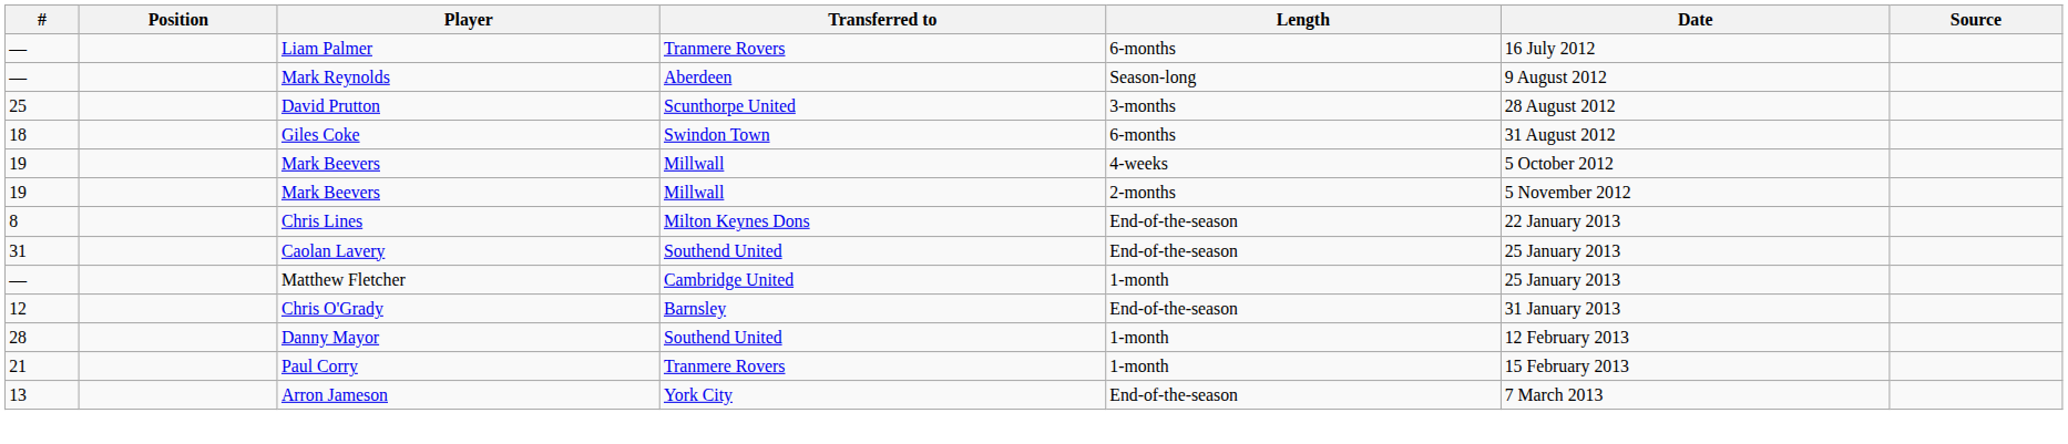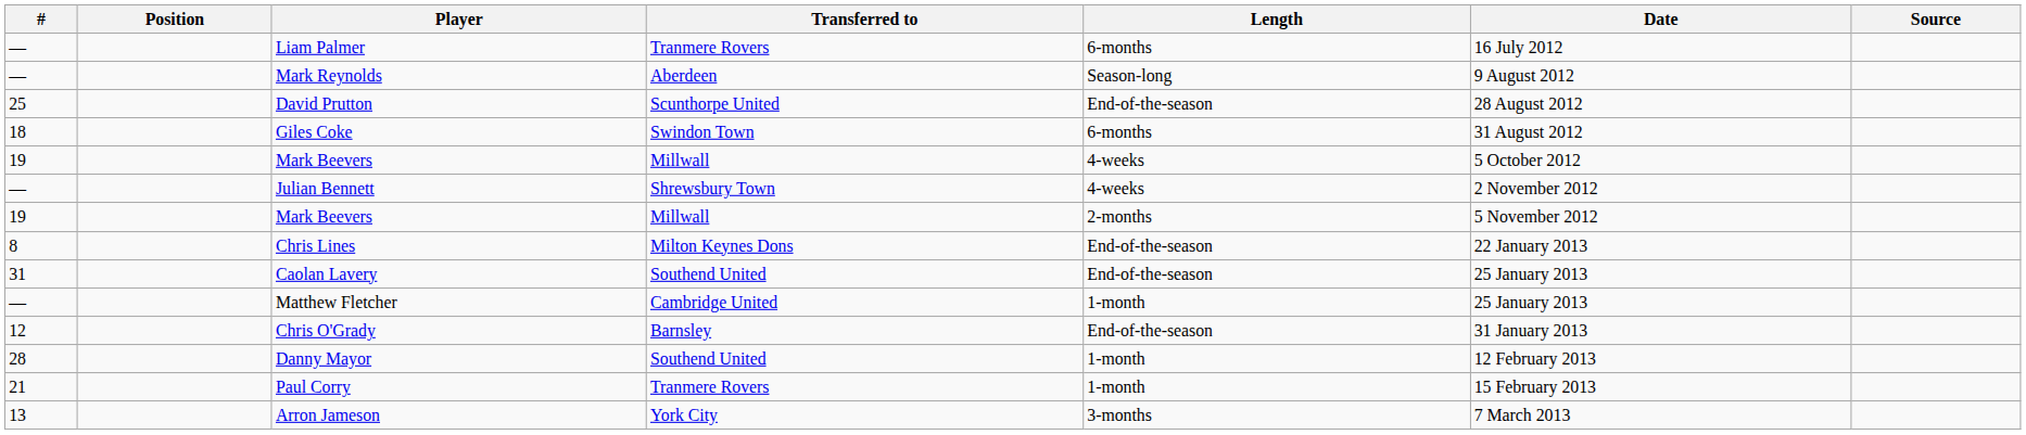David Prutton | Length: 3-months -> End-of-the-season
+ row: — | Julian Bennett | Shrewsbury Town | 4-weeks | 2 November 2012
Arron Jameson | Length: End-of-the-season -> 3-months
